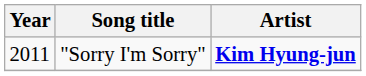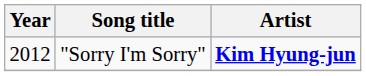"Sorry I'm Sorry" | Year: 2011 -> 2012
